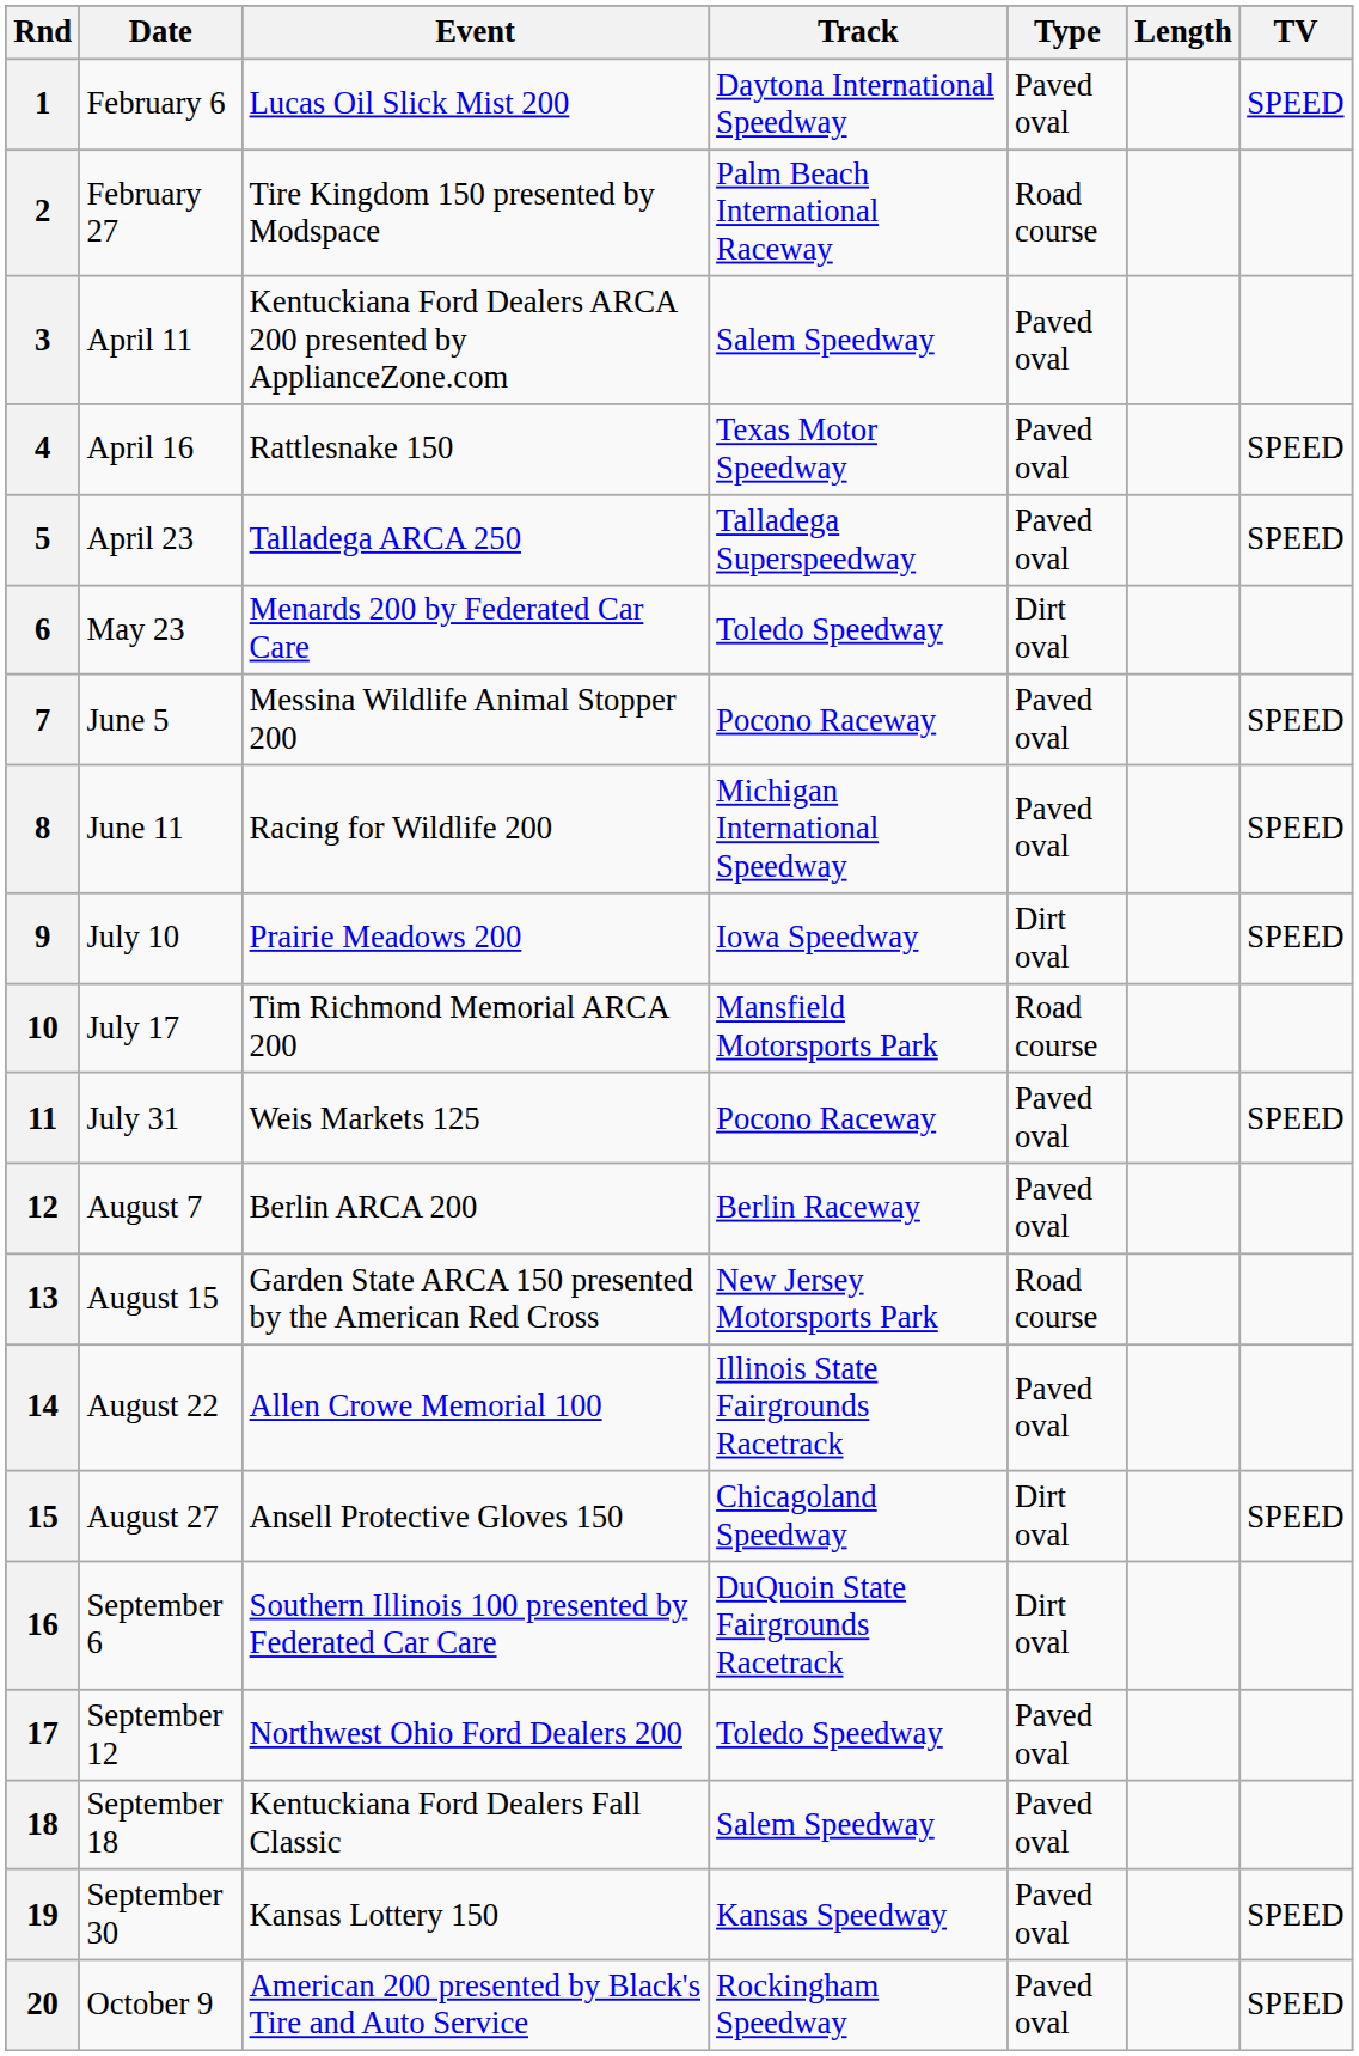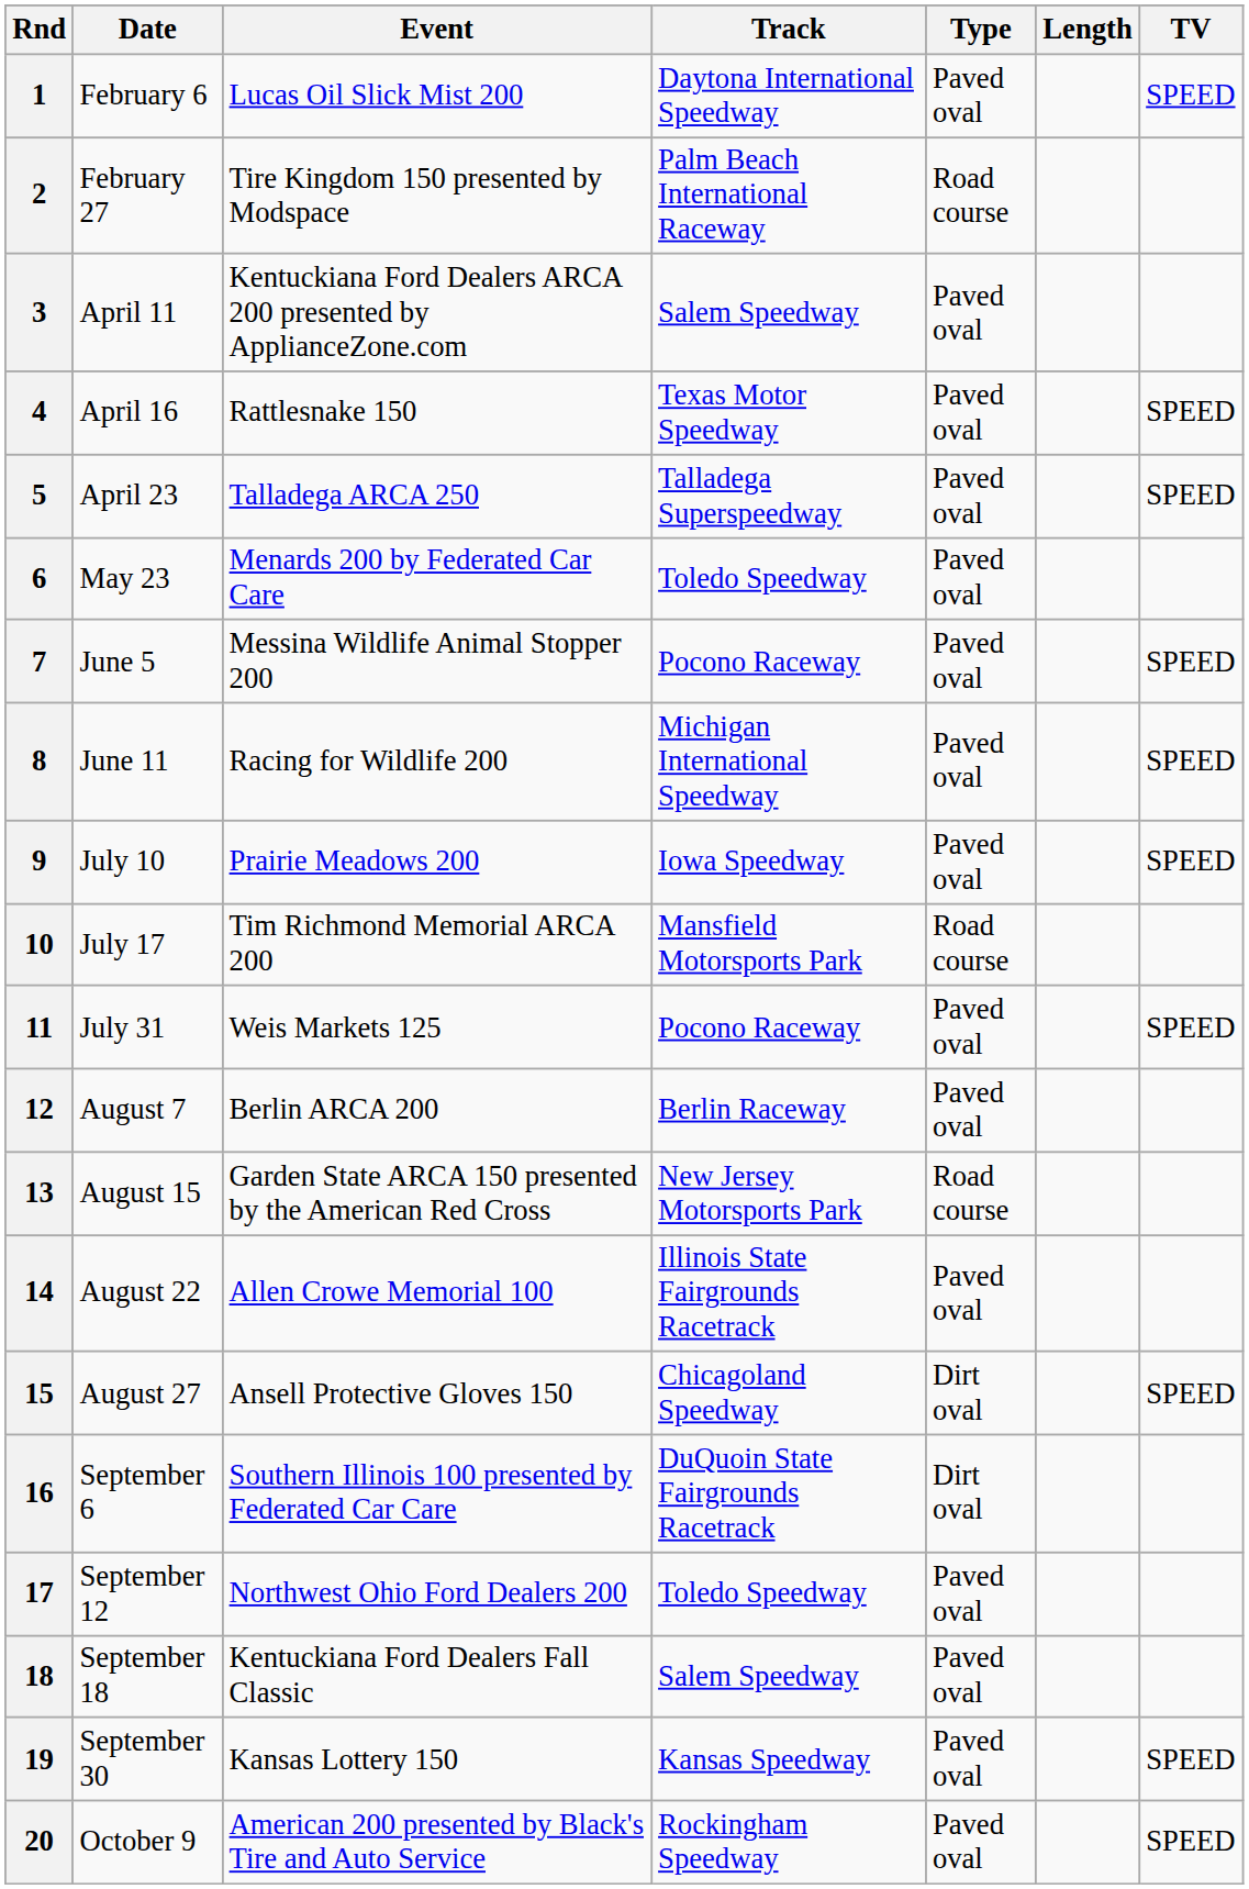6 | Type: Dirt oval -> Paved oval
9 | Type: Dirt oval -> Paved oval
